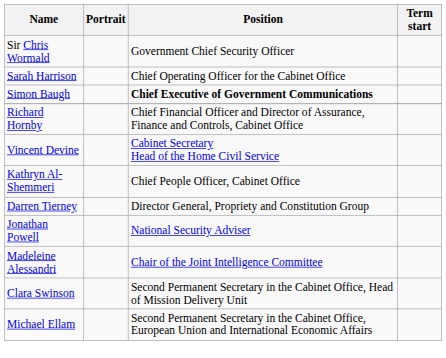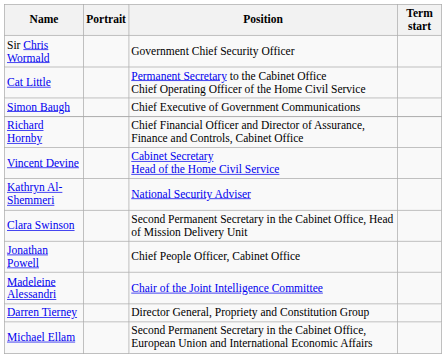+ row: Cat Little | Permanent Secretary to the Cabinet Office Chief Operating Officer of the Home Civil Service
- row: Sarah Harrison | Chief Operating Officer for the Cabinet Office
Simon Baugh | Position: bold -> normal
Kathryn Al-Shemmeri | Position: Chief People Officer, Cabinet Office -> National Security Adviser
rows swapped: Darren Tierney <-> Clara Swinson
Jonathan Powell | Position: National Security Adviser -> Chief People Officer, Cabinet Office
